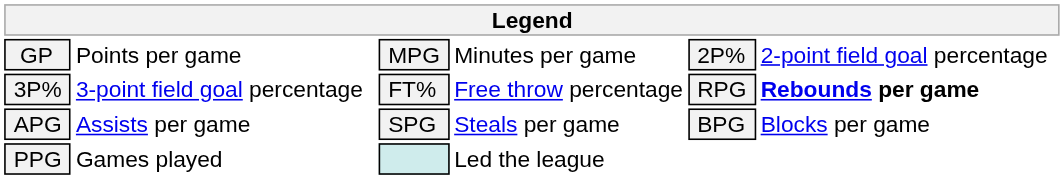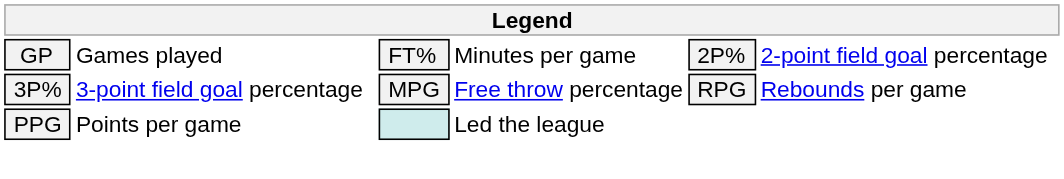GP | column 2: Points per game -> Games played
GP | column 3: MPG -> FT%
3P% | column 3: FT% -> MPG
3P% | column 6: bold -> normal
- row: APG | Assists per game | SPG | Steals per game | BPG | Blocks per game
PPG | column 2: Games played -> Points per game
